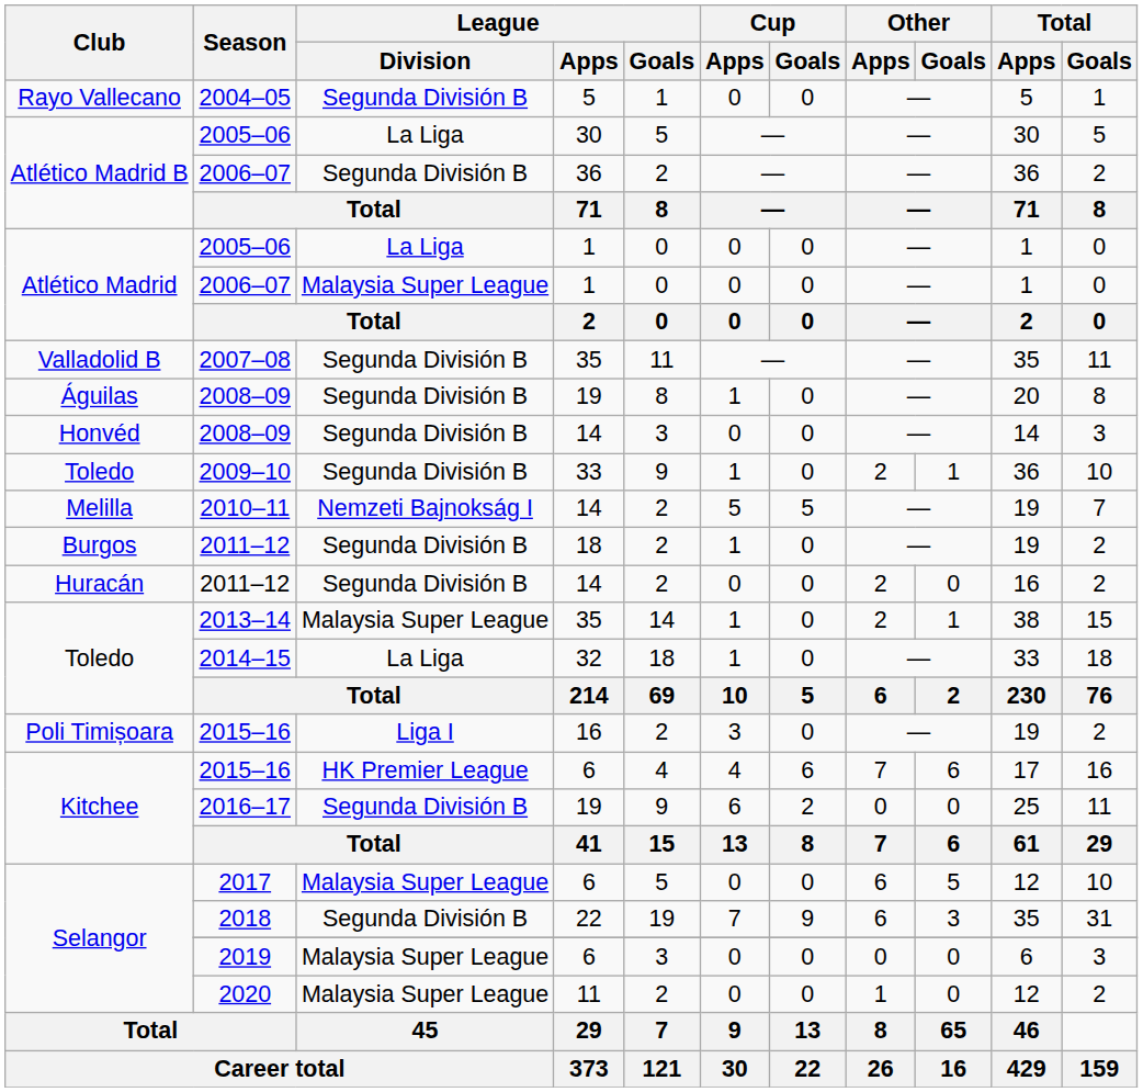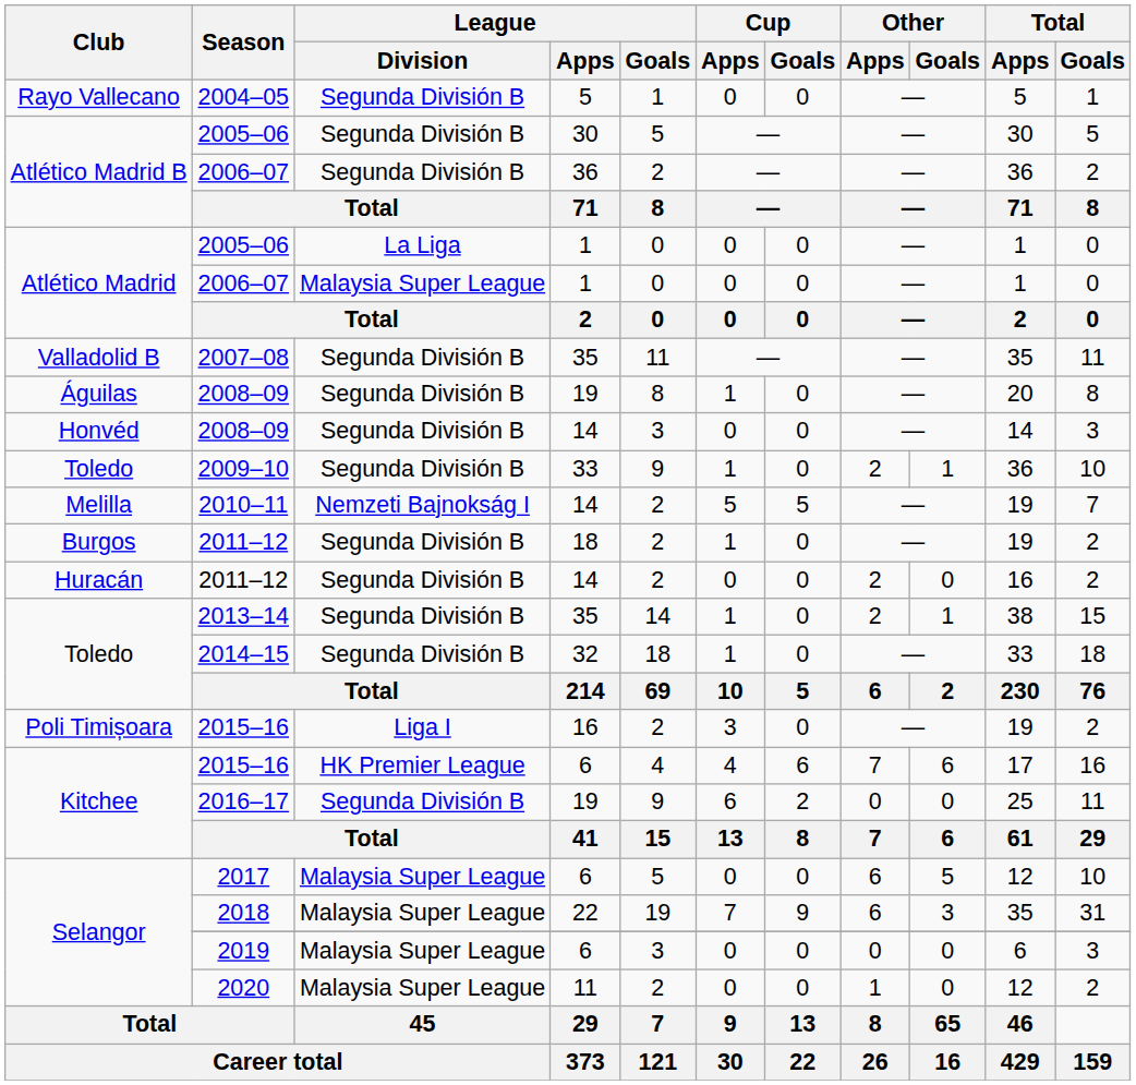2005–06 / 30 | League / Division: La Liga -> Segunda División B
2013–14 | League / Division: Malaysia Super League -> Segunda División B
2014–15 | League / Division: La Liga -> Segunda División B
2018 | League / Division: Segunda División B -> Malaysia Super League
